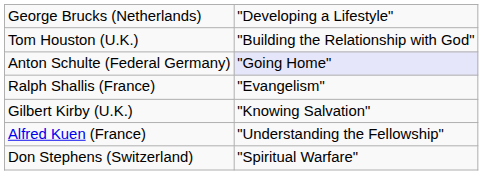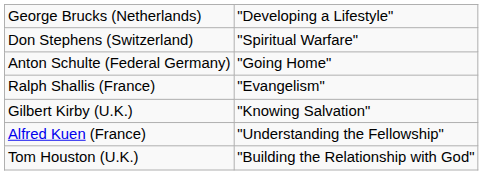rows swapped: Tom Houston (U.K.) <-> Don Stephens (Switzerland)
Anton Schulte (Federal Germany) | column 2: lavender background -> no background
